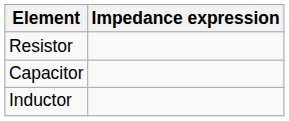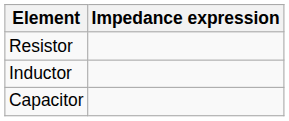rows swapped: Inductor <-> Capacitor
